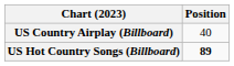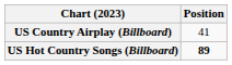US Country Airplay (Billboard) | Position: 40 -> 41
